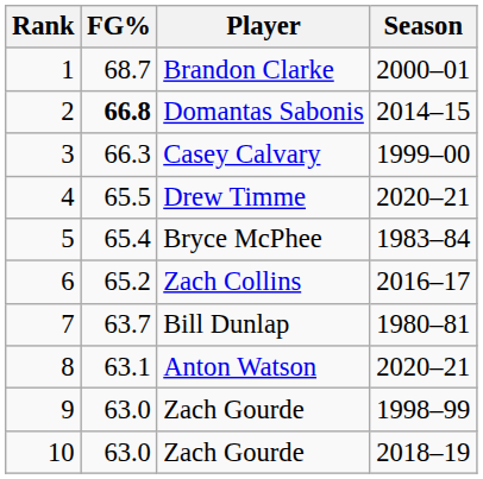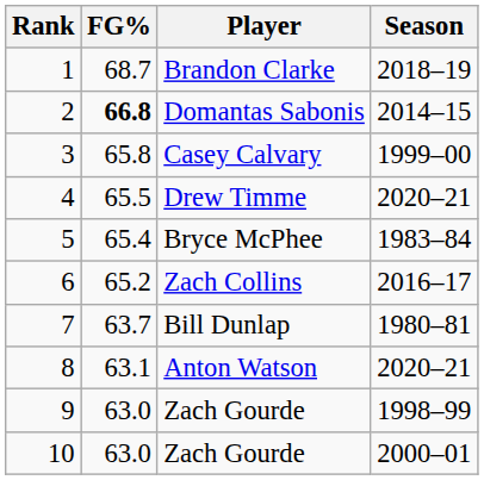Brandon Clarke | Season: 2000–01 -> 2018–19
Casey Calvary | FG%: 66.3 -> 65.8
10 / Zach Gourde | Season: 2018–19 -> 2000–01
